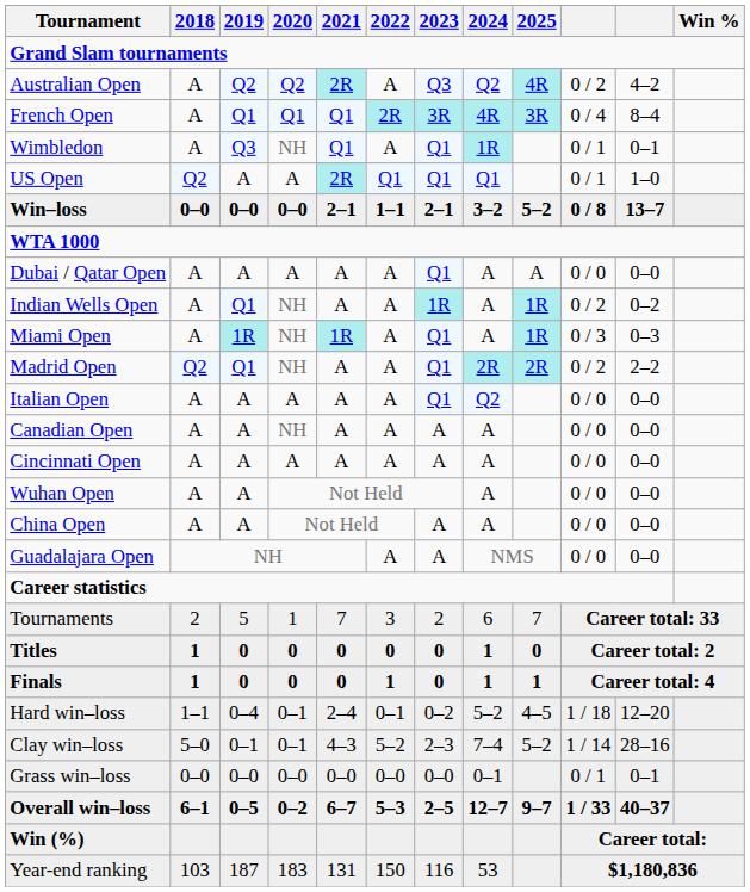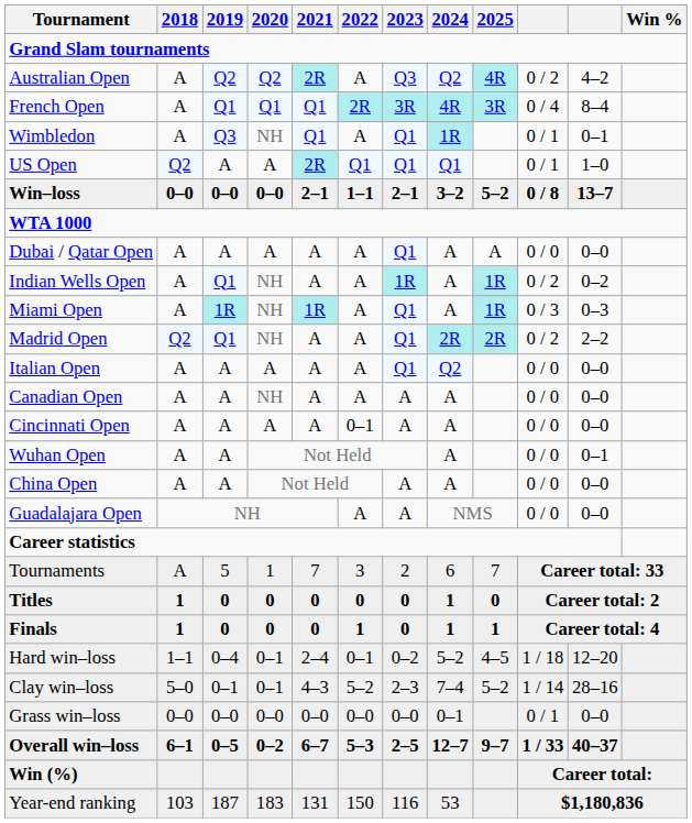Cincinnati Open | 2022: A -> 0–1
Wuhan Open | column 11: 0–0 -> 0–1
Tournaments | 2018: 2 -> A
Grass win–loss | column 11: 0–1 -> 0–0
